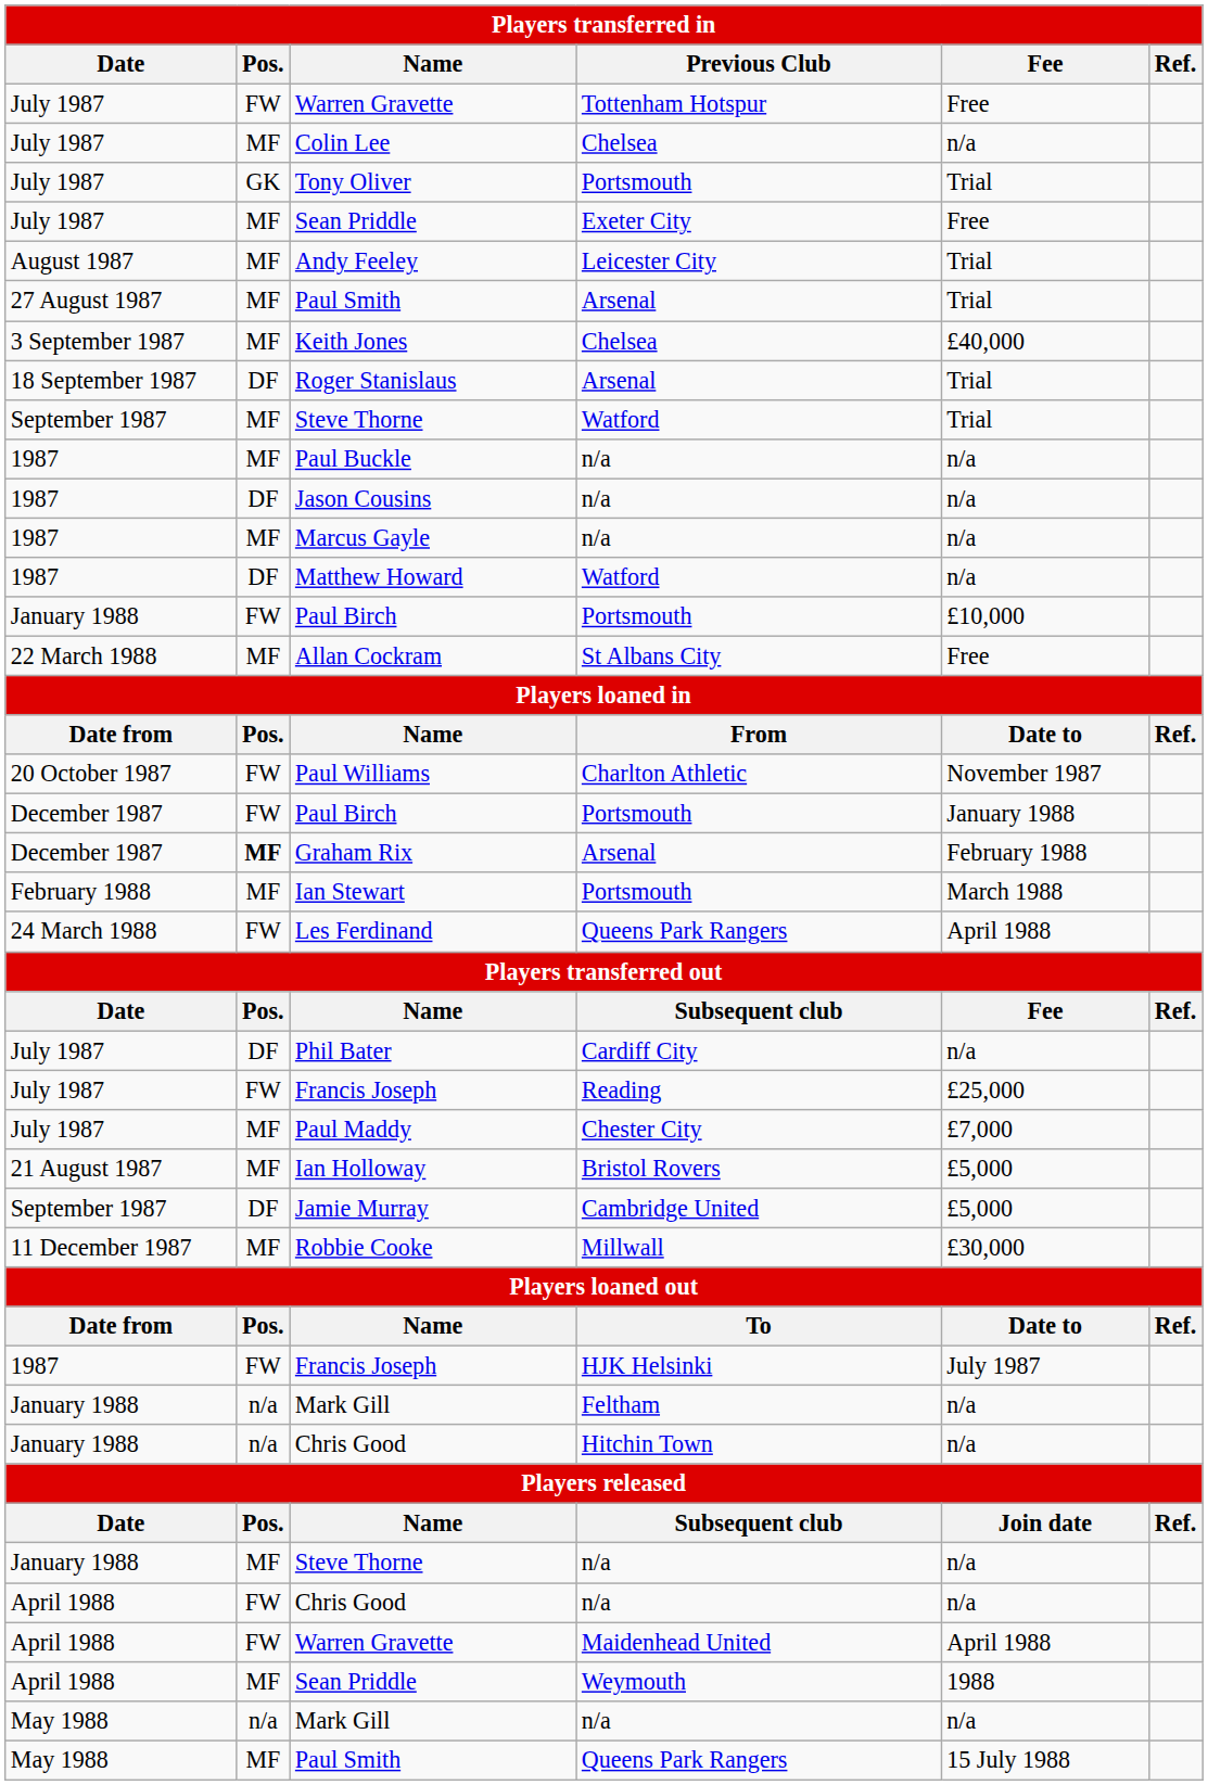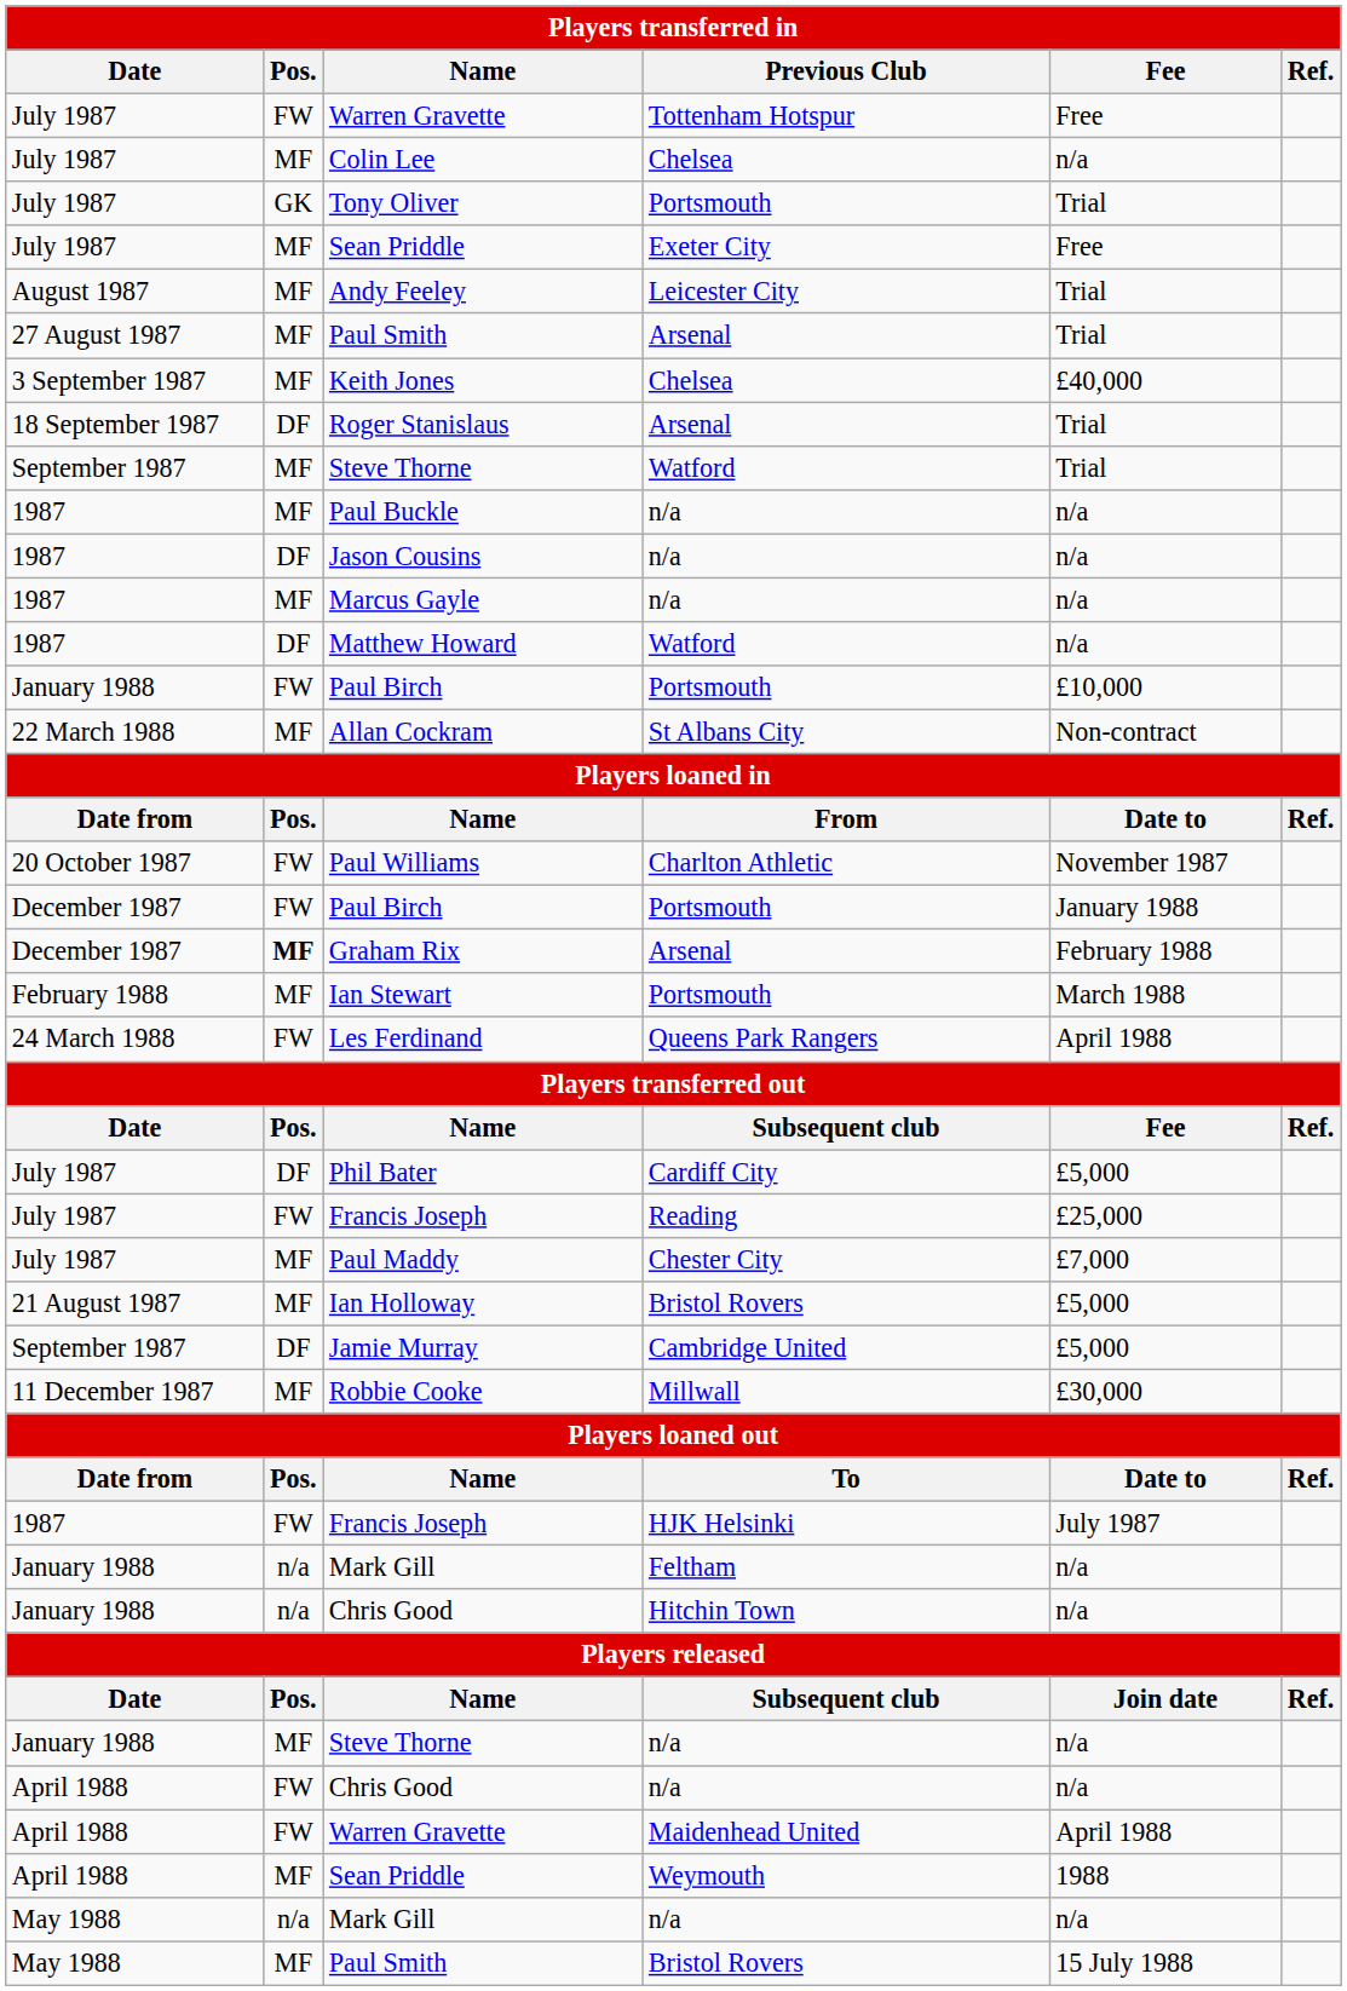Allan Cockram | Fee: Free -> Non-contract
Phil Bater | Fee: n/a -> £5,000
May 1988 / Paul Smith | Previous Club: Queens Park Rangers -> Bristol Rovers
